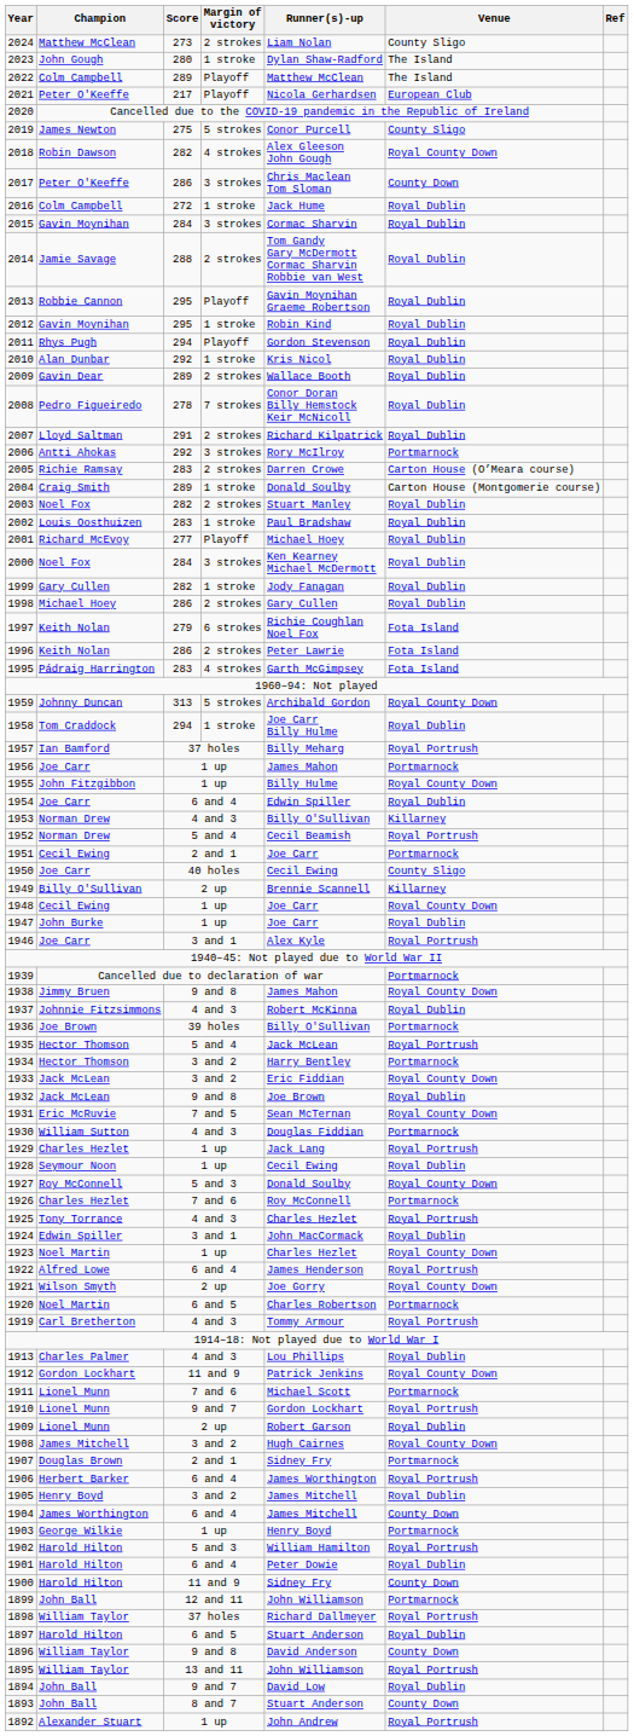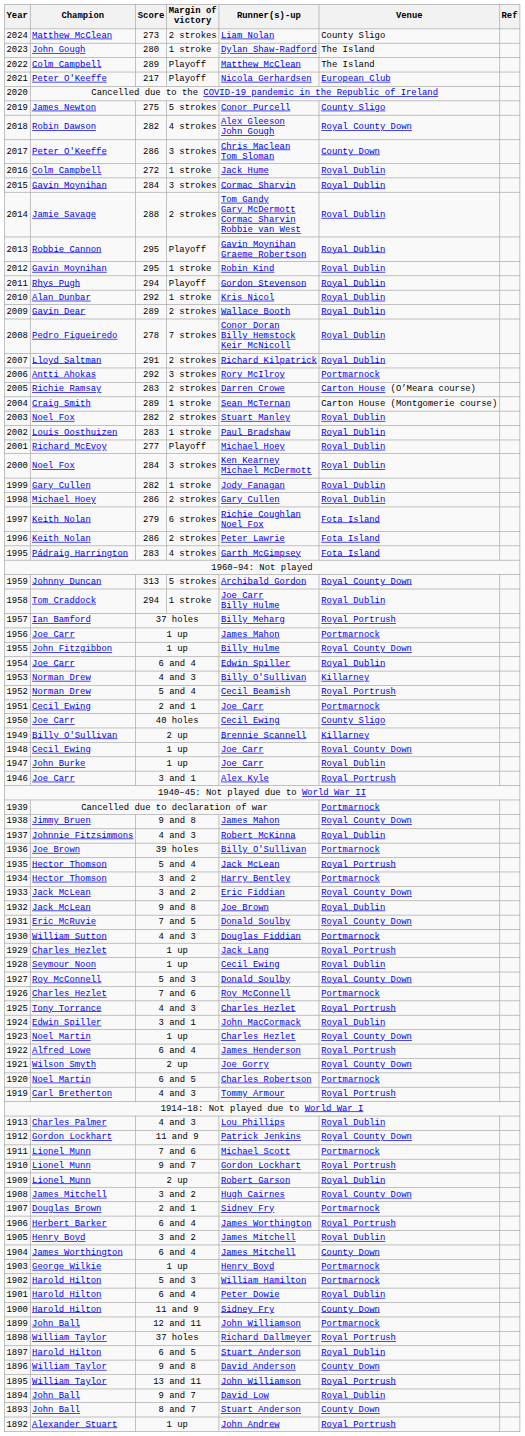2004 | Runner(s)-up: Donald Soulby -> Sean McTernan
1931 | Runner(s)-up: Sean McTernan -> Donald Soulby
1902 | Venue: Royal Portrush -> Portmarnock
